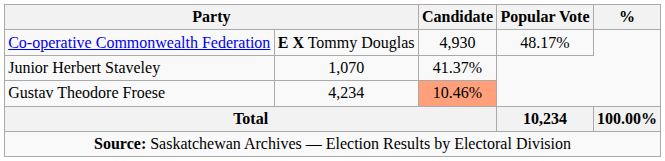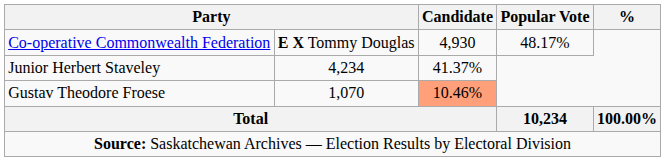Junior Herbert Staveley | column 2: 1,070 -> 4,234
Gustav Theodore Froese | column 2: 4,234 -> 1,070
